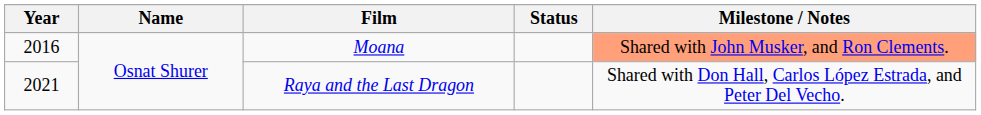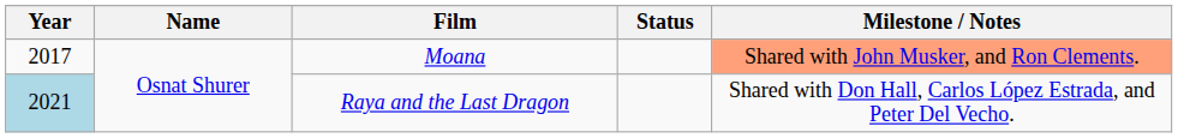Moana | Year: 2016 -> 2017
Raya and the Last Dragon | Year: no background -> lightblue background
